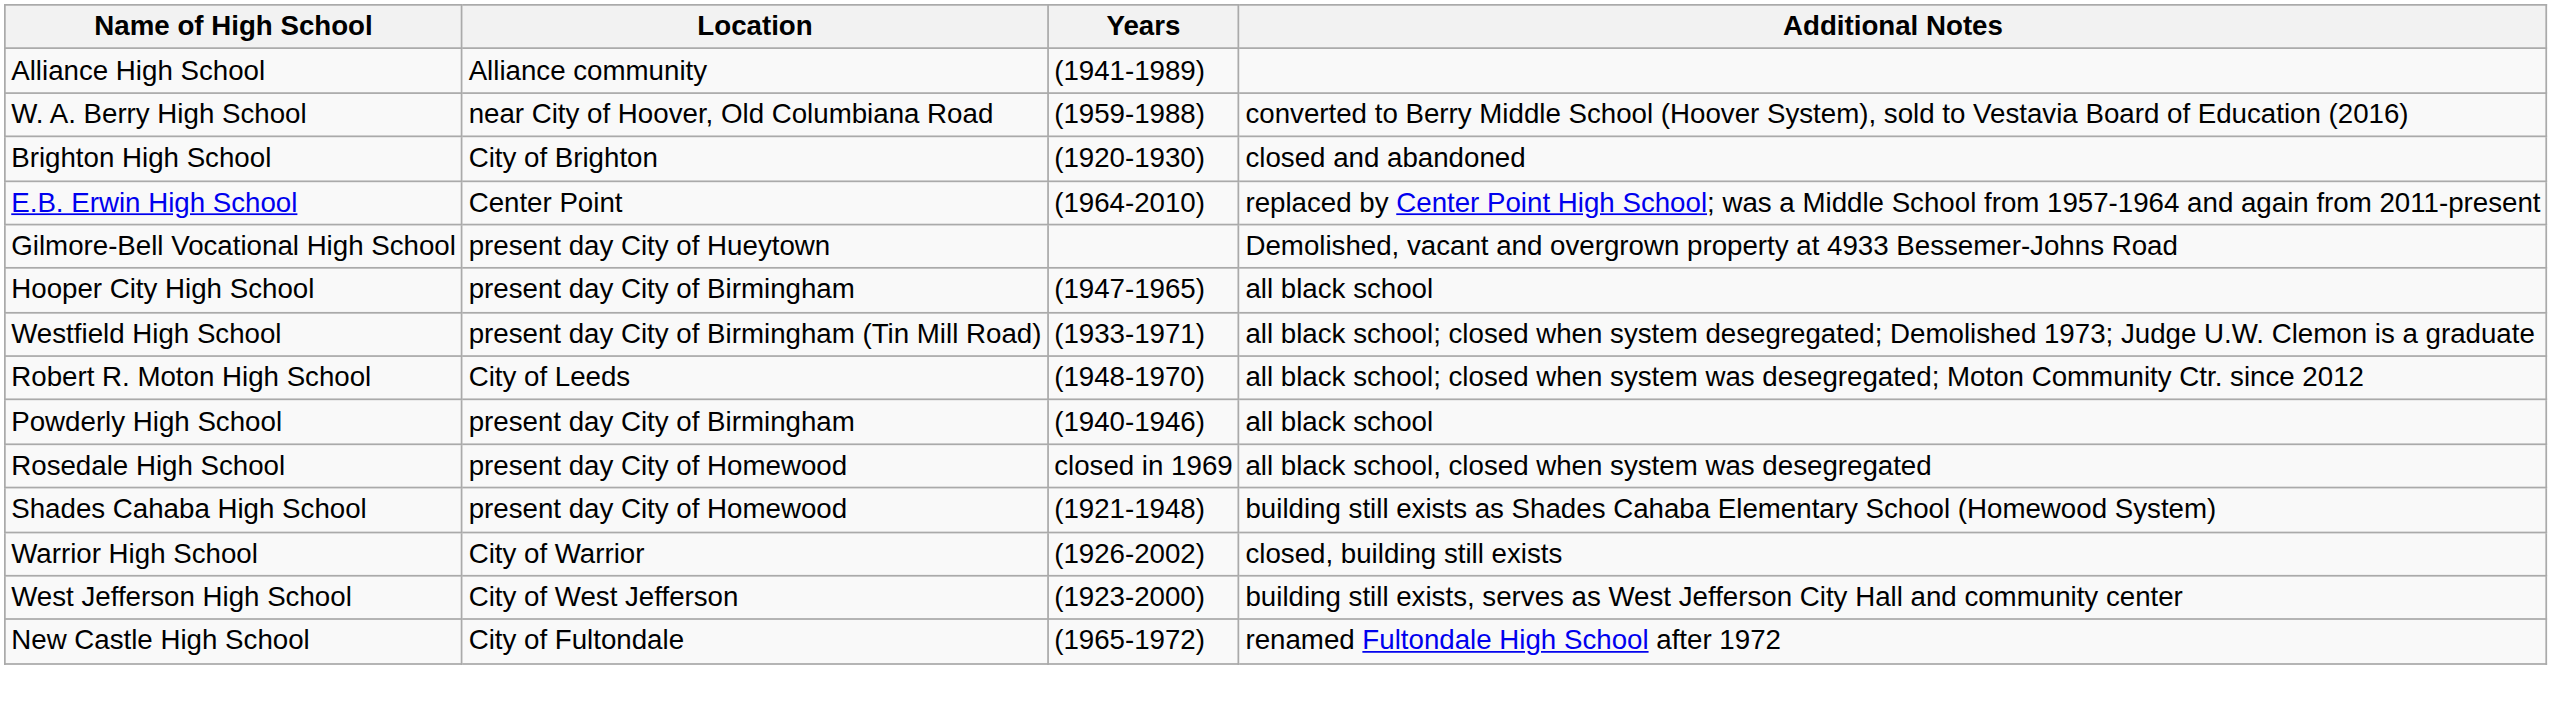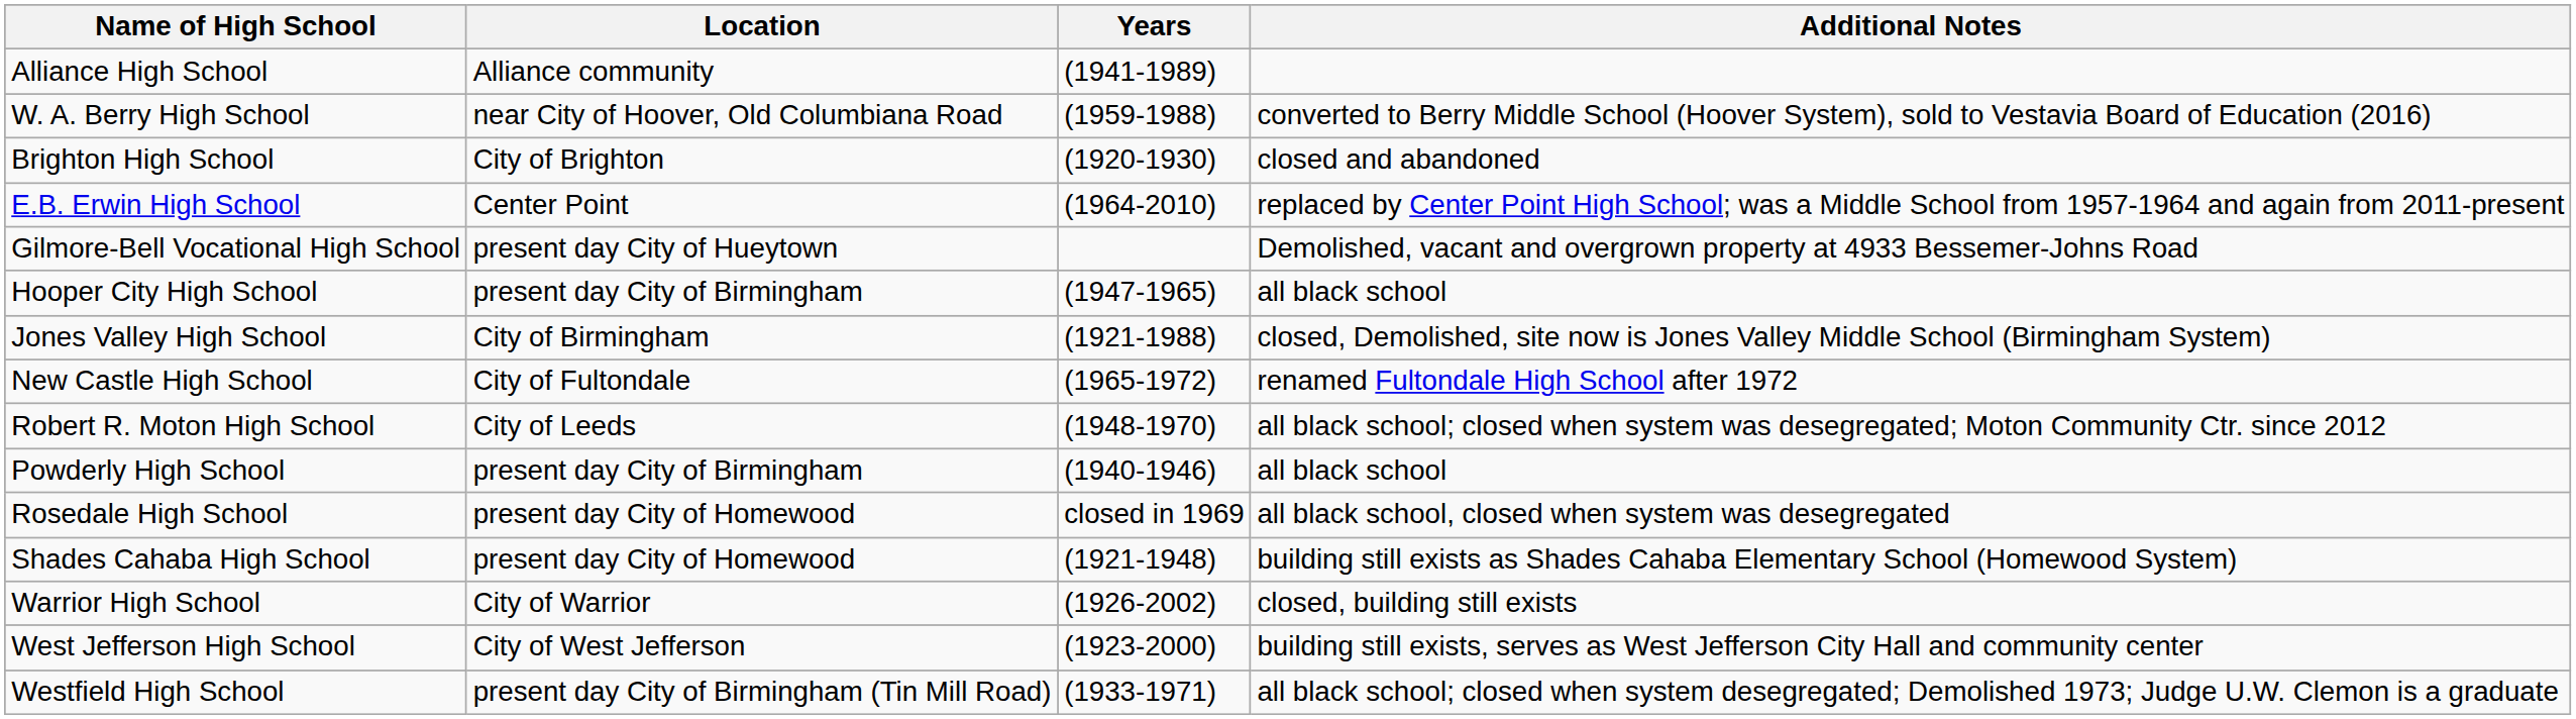+ row: Jones Valley High School | City of Birmingham | (1921-1988) | closed, Demolished, site now is Jones Valley Middle School (Birmingham System)
rows swapped: New Castle High School <-> Westfield High School
